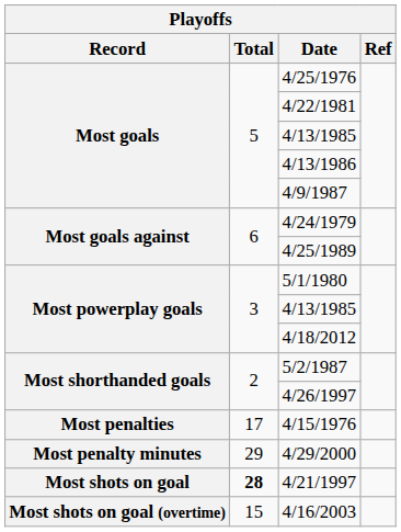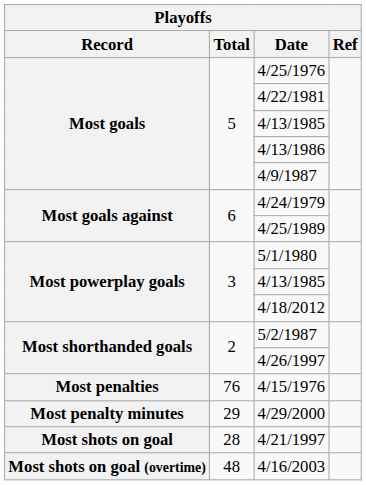4/15/1976 | Total: 17 -> 76
4/21/1997 | Total: bold -> normal
4/16/2003 | Total: 15 -> 48
